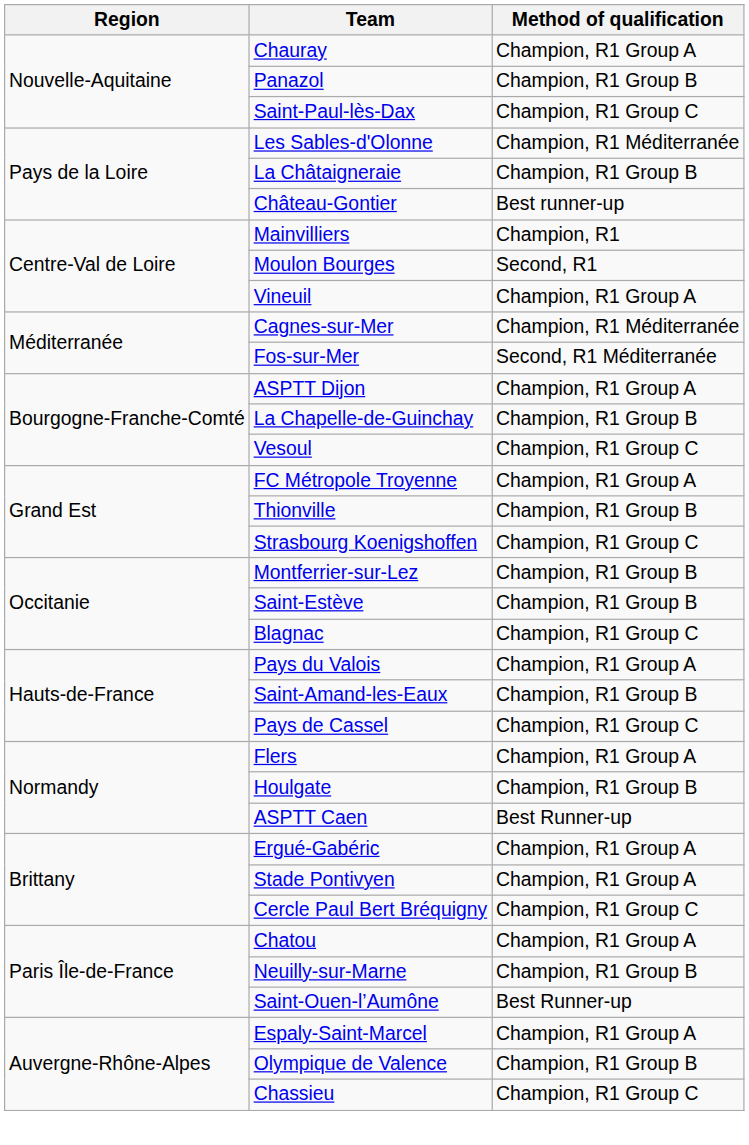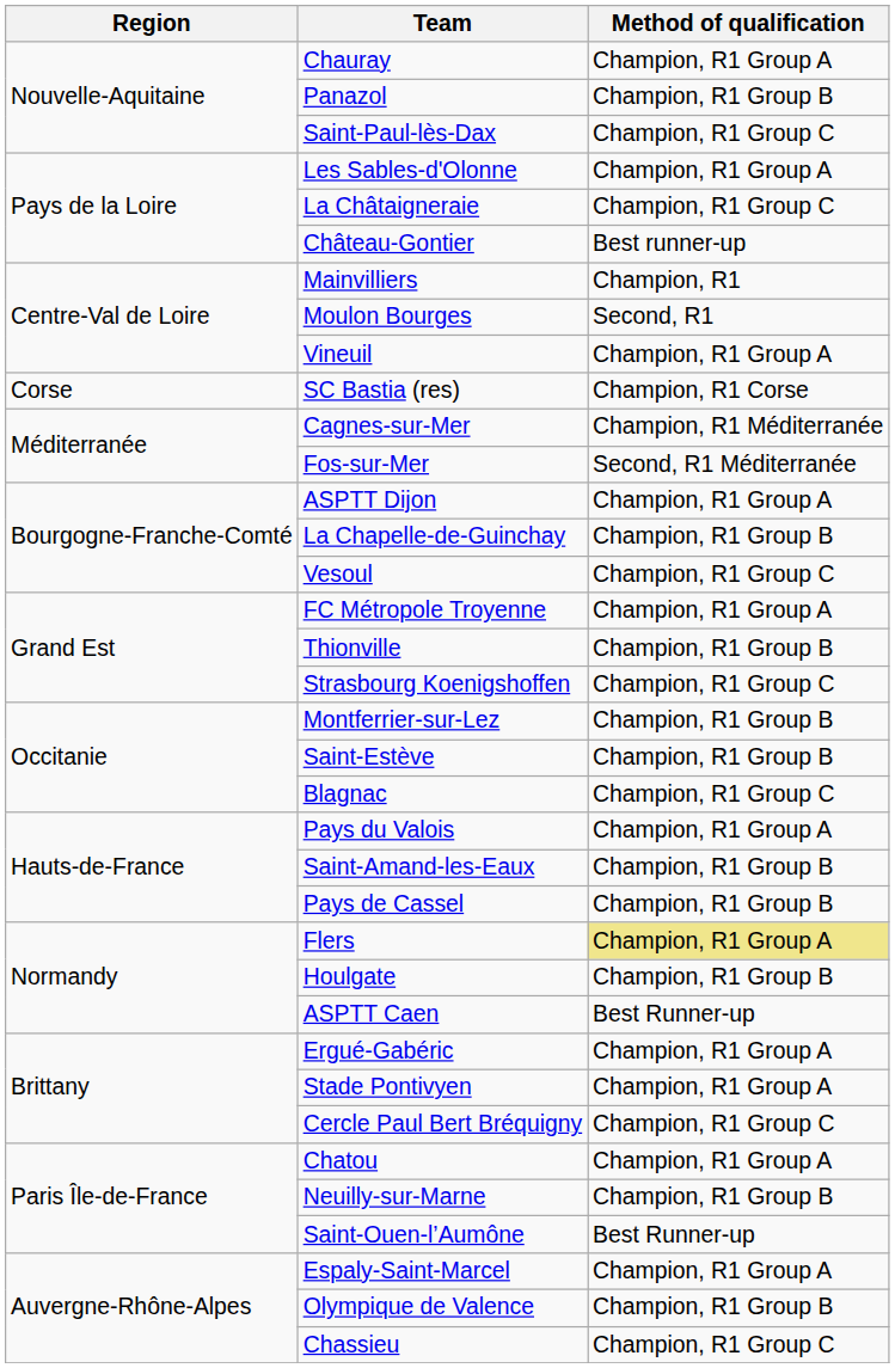Les Sables-d'Olonne | Method of qualification: Champion, R1 Méditerranée -> Champion, R1 Group A
La Châtaigneraie | Method of qualification: Champion, R1 Group B -> Champion, R1 Group C
+ row: Corse | SC Bastia (res) | Champion, R1 Corse
Pays de Cassel | Method of qualification: Champion, R1 Group C -> Champion, R1 Group B
Flers | Method of qualification: no background -> khaki background
